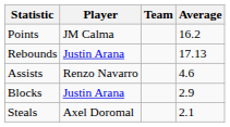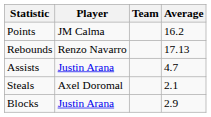Rebounds | Player: Justin Arana -> Renzo Navarro
Assists | Player: Renzo Navarro -> Justin Arana
Assists | Average: 4.6 -> 4.7
rows swapped: Steals <-> Blocks
